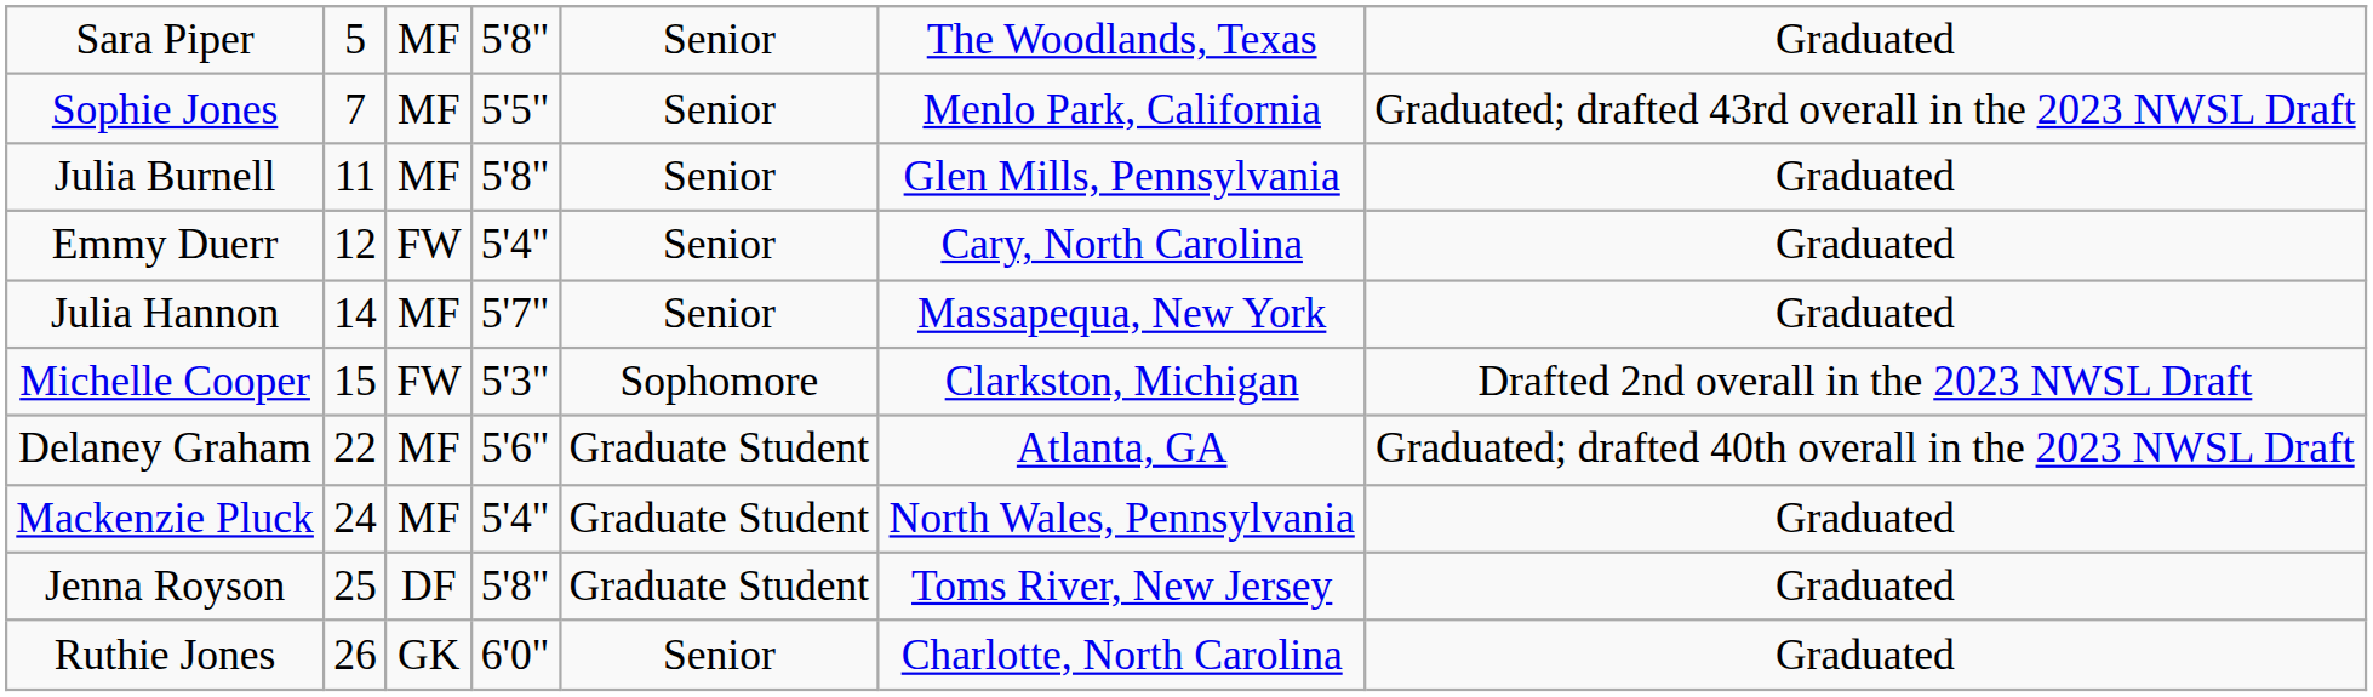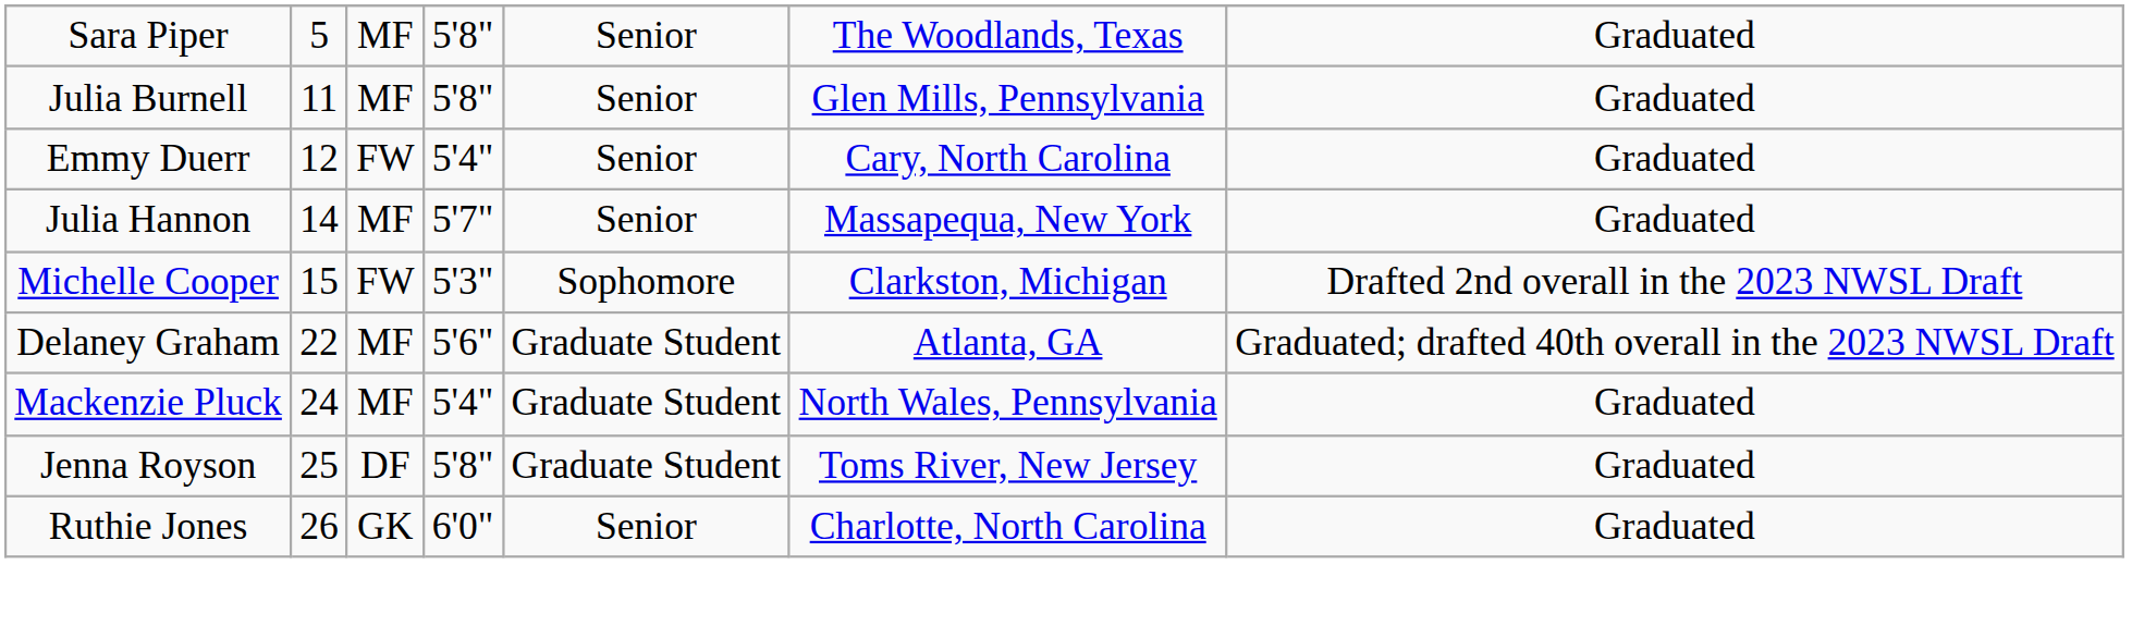- row: Sophie Jones | 7 | MF | 5'5" | Senior | Menlo Park, California | Graduated; drafted 43rd overall in the 2023 NWSL Draft
